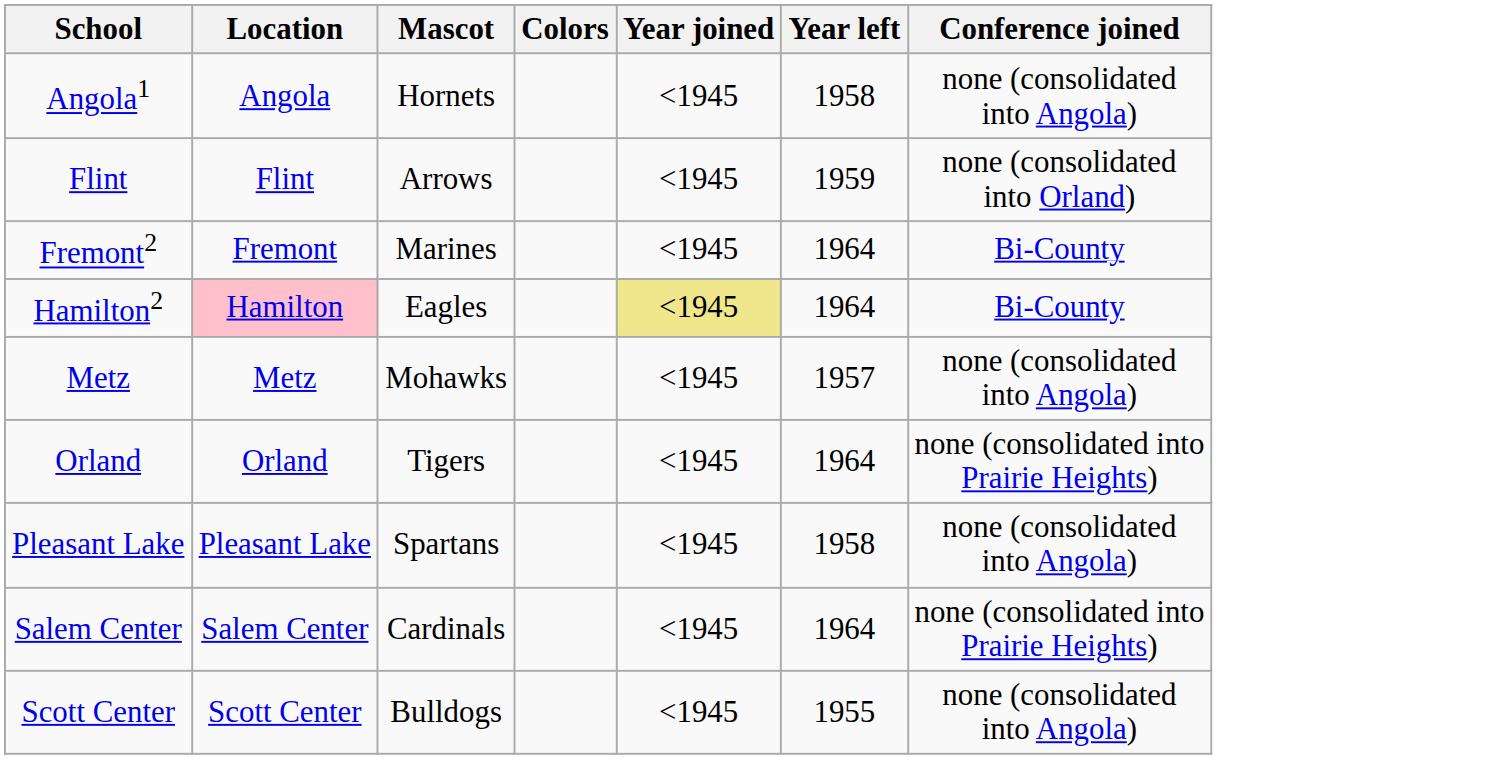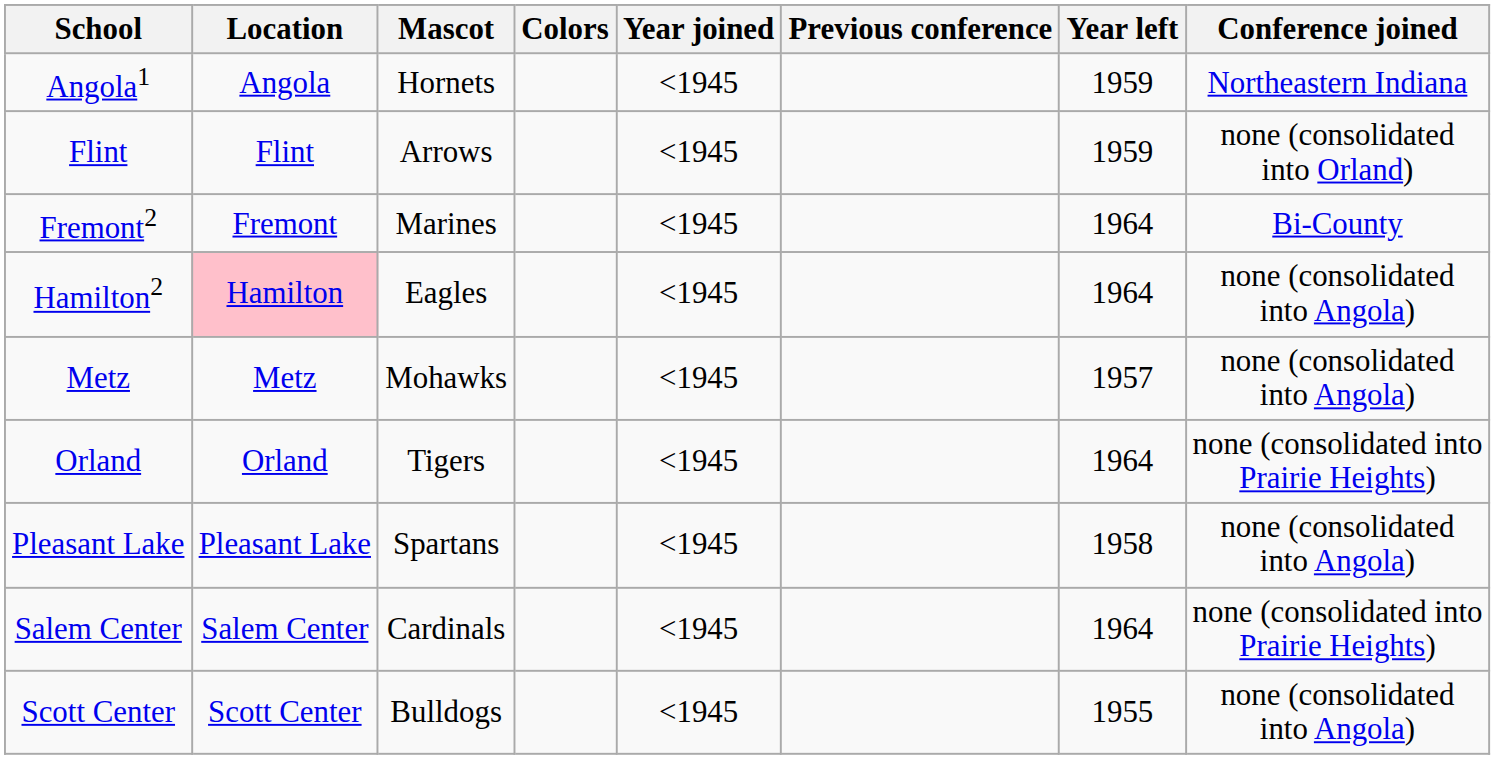+ column: Previous conference
Angola1 | Year left: 1958 -> 1959
Angola1 | Conference joined: none (consolidated into Angola) -> Northeastern Indiana
Hamilton2 | Year joined: khaki background -> no background
Hamilton2 | Conference joined: Bi-County -> none (consolidated into Angola)
